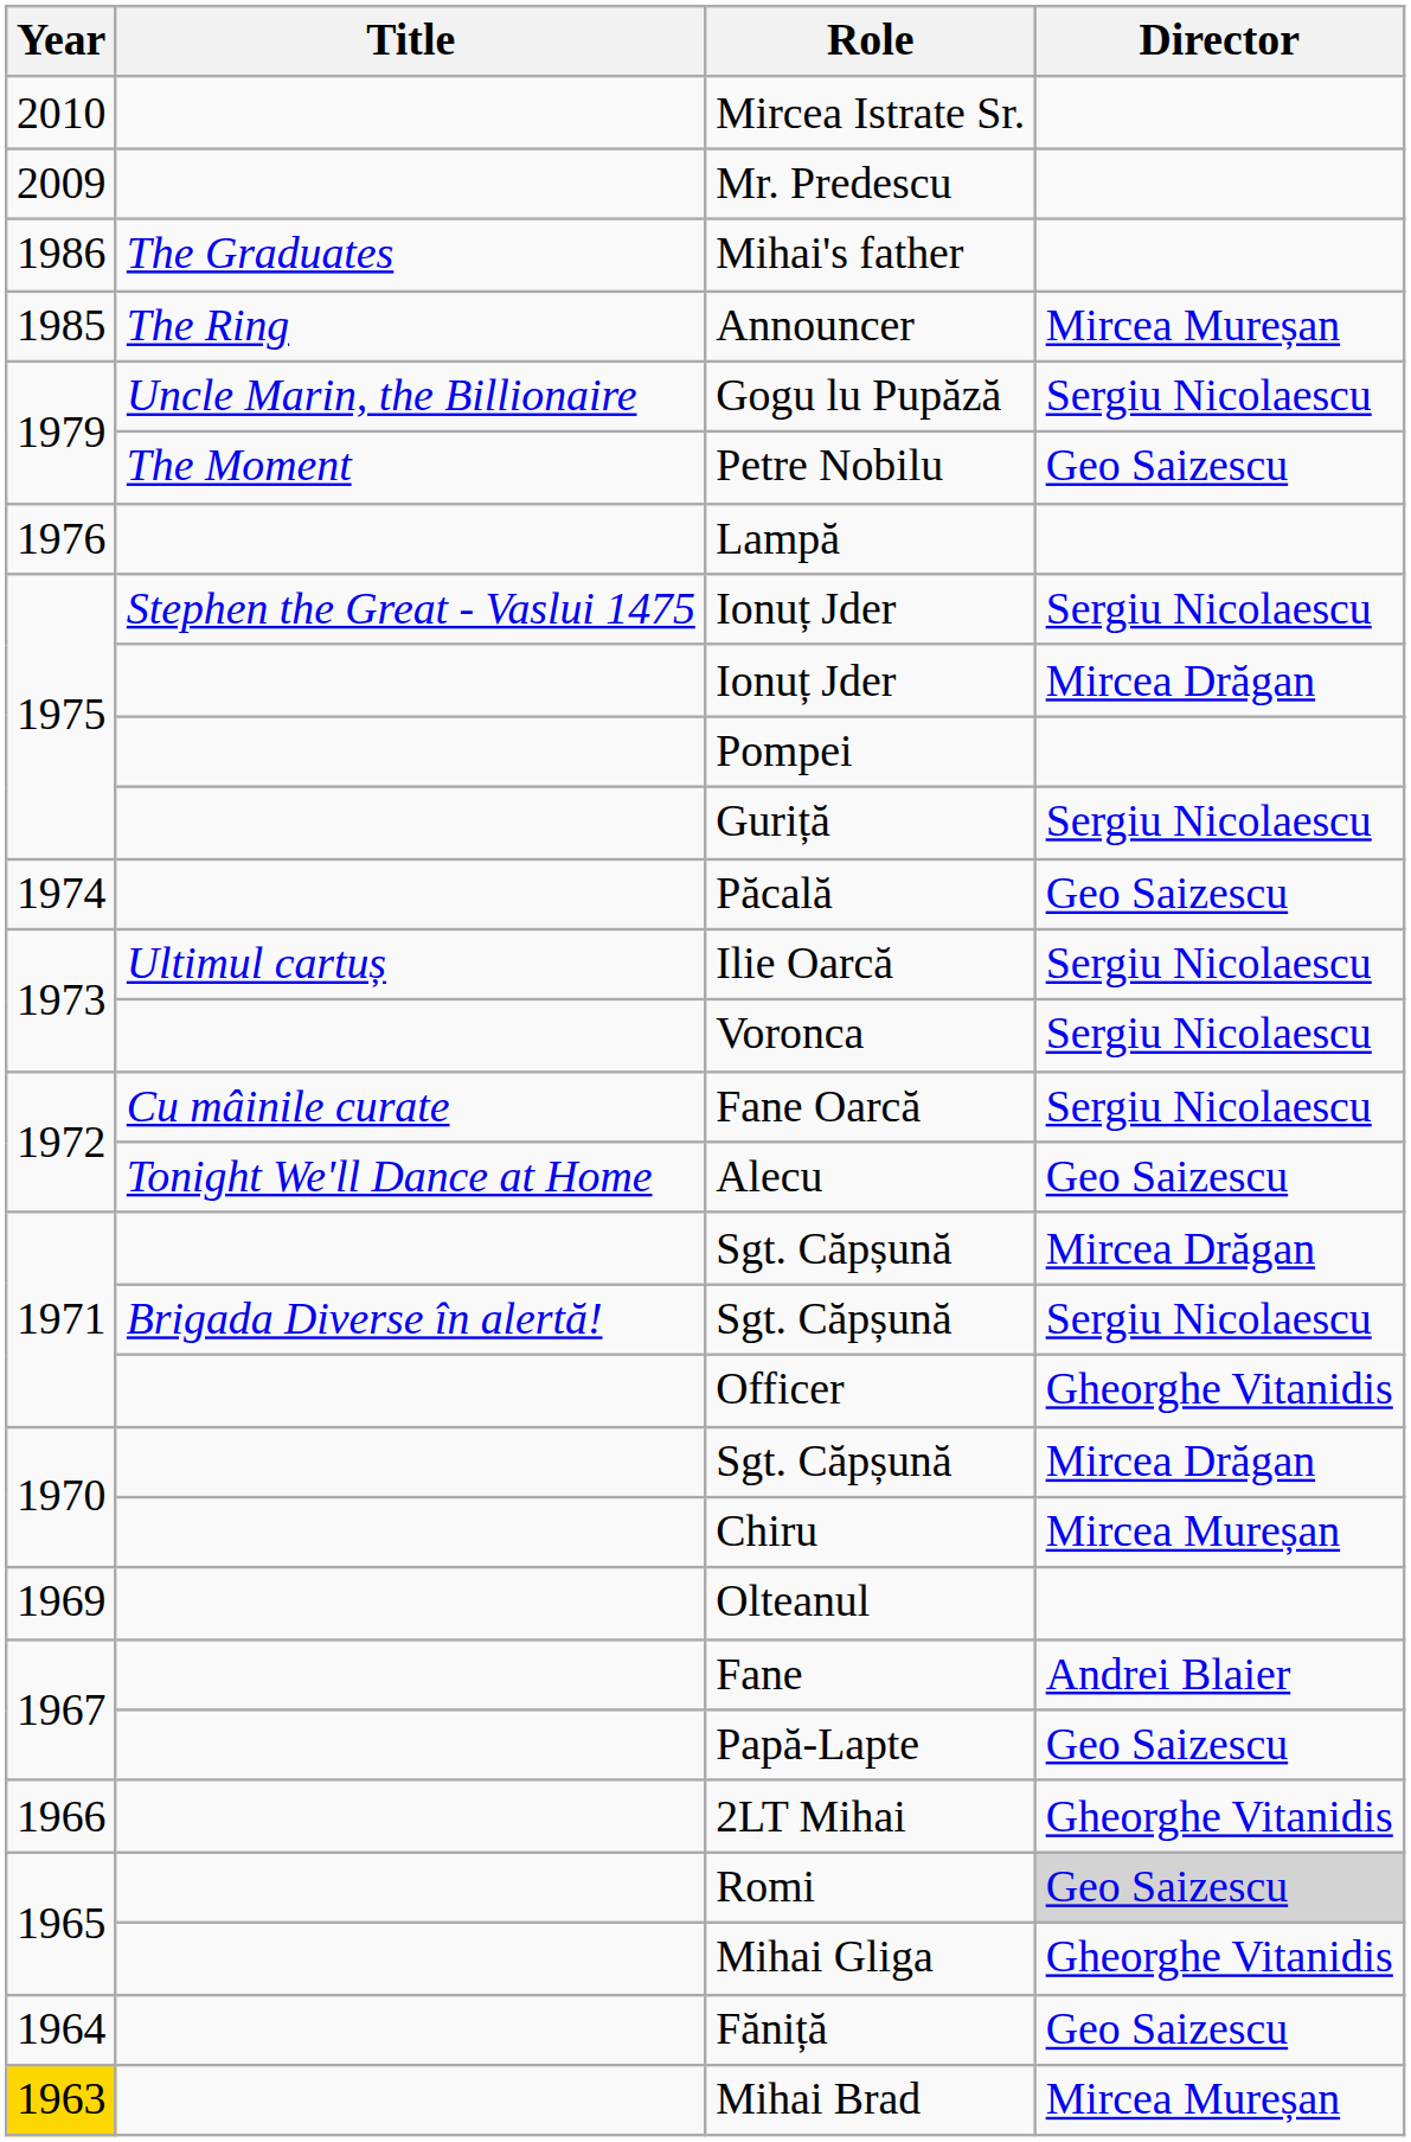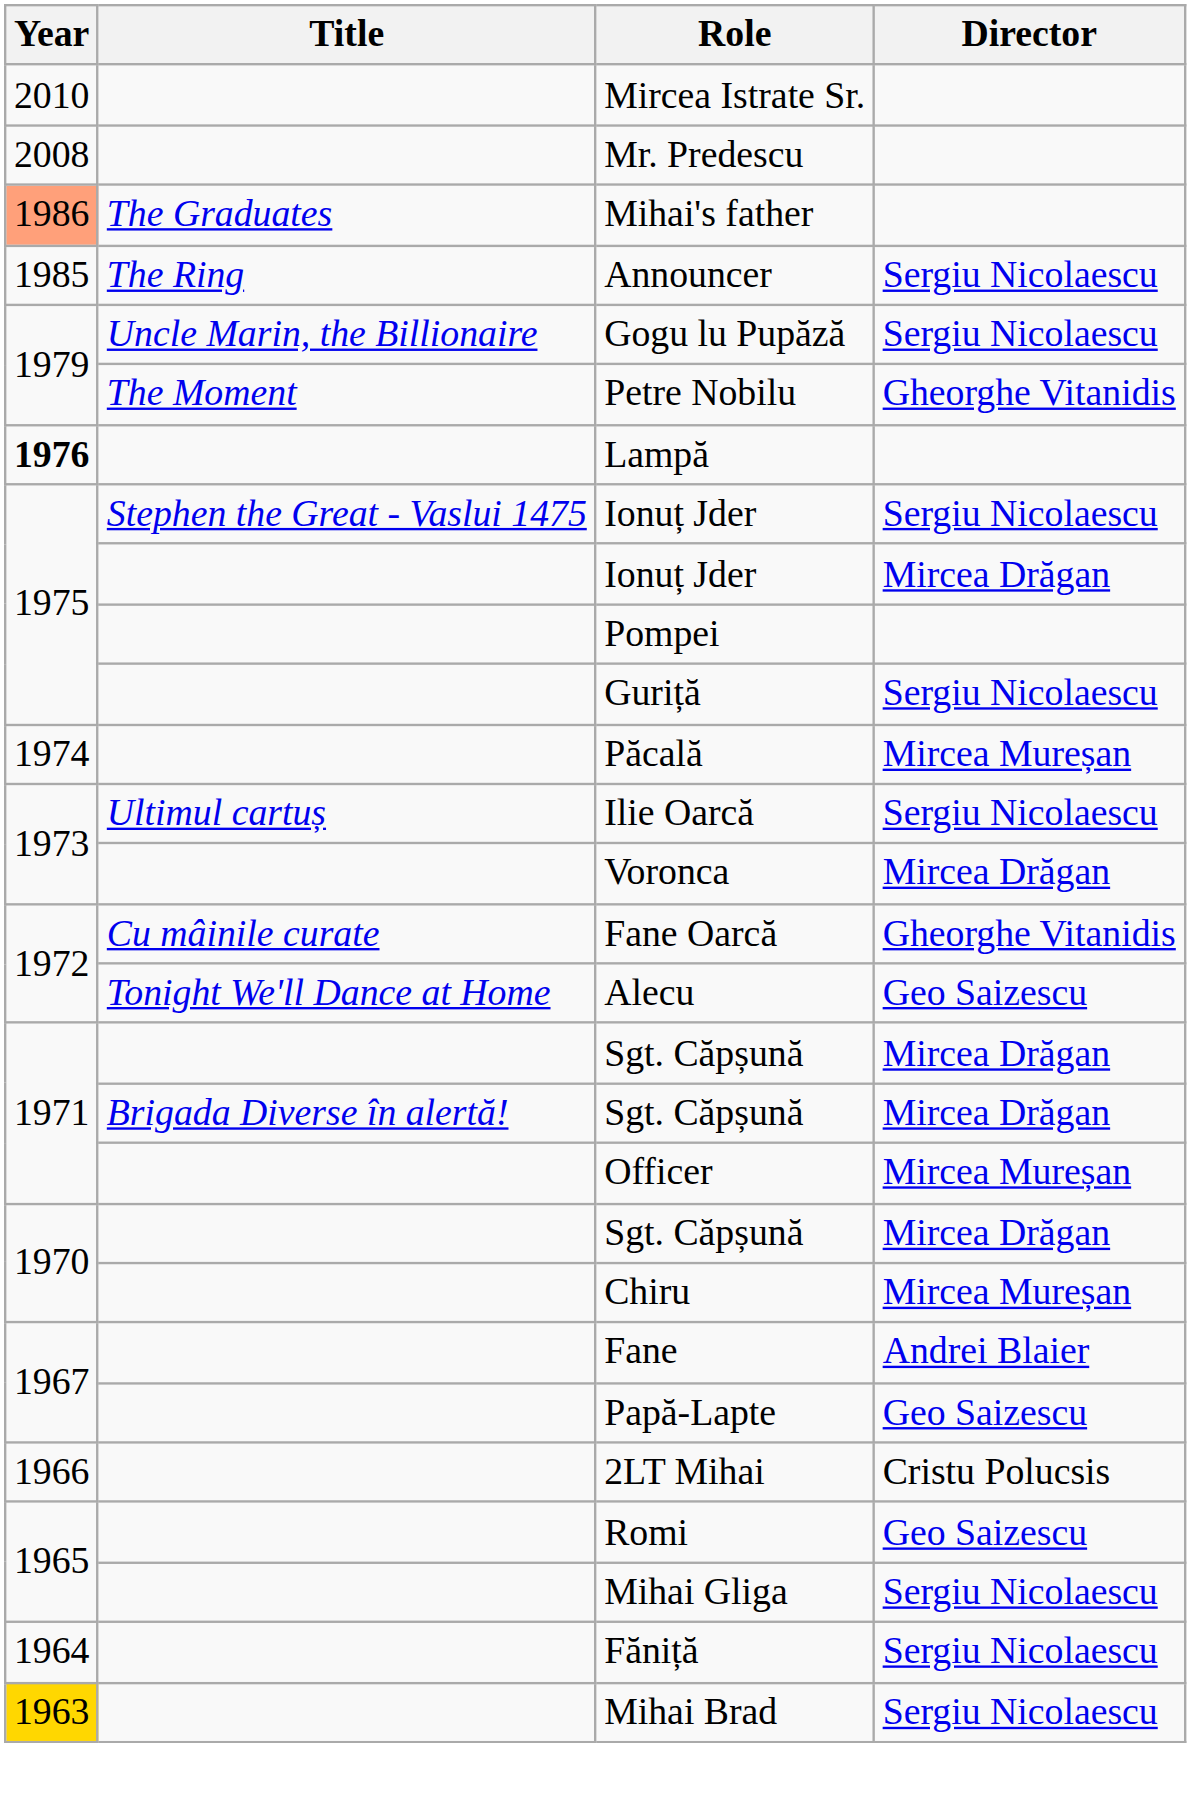Mr. Predescu | Year: 2009 -> 2008
Mihai's father | Year: no background -> lightsalmon background
Announcer | Director: Mircea Mureșan -> Sergiu Nicolaescu
Petre Nobilu | Director: Geo Saizescu -> Gheorghe Vitanidis
Lampă | Year: normal -> bold
Păcală | Director: Geo Saizescu -> Mircea Mureșan
Voronca | Director: Sergiu Nicolaescu -> Mircea Drăgan
Fane Oarcă | Director: Sergiu Nicolaescu -> Gheorghe Vitanidis
Brigada Diverse în alertă! / Sgt. Căpșună | Director: Sergiu Nicolaescu -> Mircea Drăgan
Officer | Director: Gheorghe Vitanidis -> Mircea Mureșan
- row: 1969 | Olteanul
2LT Mihai | Director: Gheorghe Vitanidis -> Cristu Polucsis
Romi | Director: lightgrey background -> no background
Mihai Gliga | Director: Gheorghe Vitanidis -> Sergiu Nicolaescu
Făniță | Director: Geo Saizescu -> Sergiu Nicolaescu
Mihai Brad | Director: Mircea Mureșan -> Sergiu Nicolaescu
